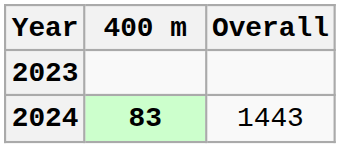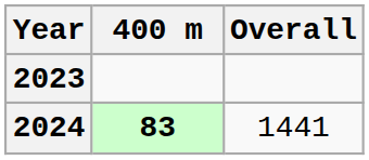2024 | Overall: 1443 -> 1441
